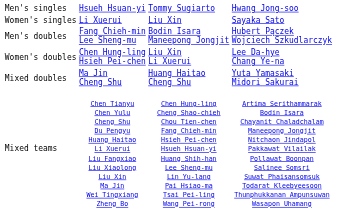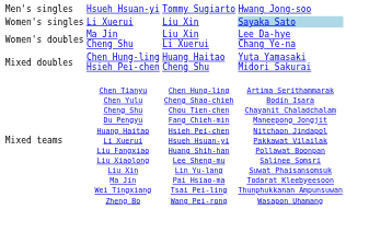Women's singles | column 4: no background -> lightblue background
- row: Men's doubles | Fang Chieh-min Lee Sheng-mu | Bodin Isara Maneepong Jongjit | Hubert Pączek Wojciech Szkudlarczyk
Women's doubles | column 2: Chen Hung-ling Hsieh Pei-chen -> Ma Jin Cheng Shu
Mixed doubles | column 2: Ma Jin Cheng Shu -> Chen Hung-ling Hsieh Pei-chen
